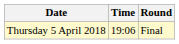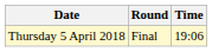columns swapped: Time <-> Round
